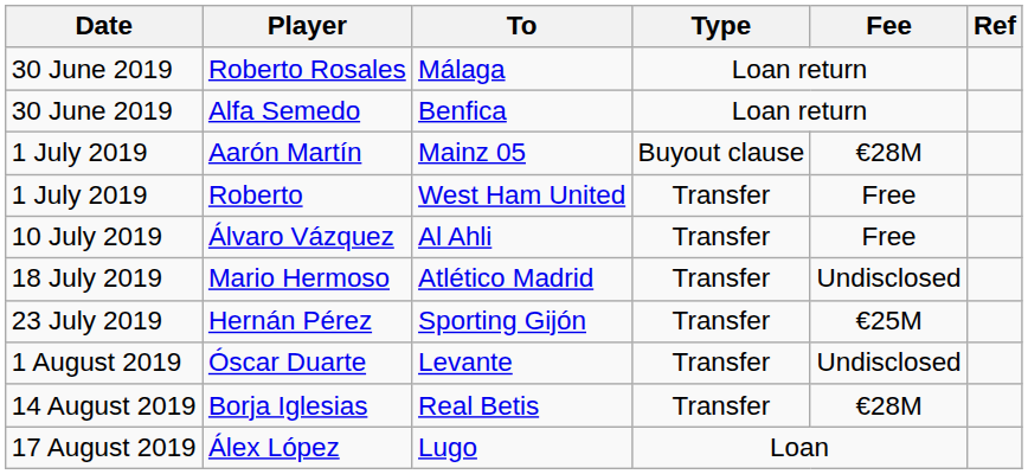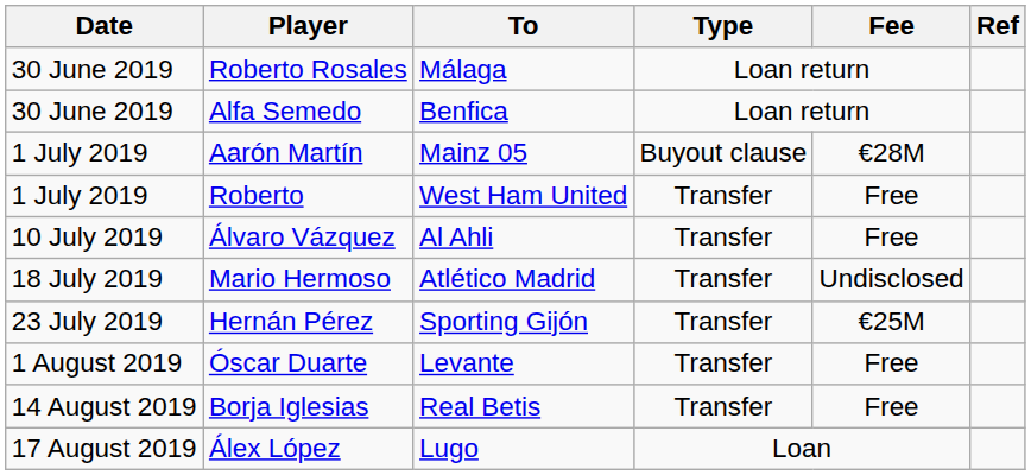Óscar Duarte | Fee: Undisclosed -> Free
Borja Iglesias | Fee: €28M -> Free
